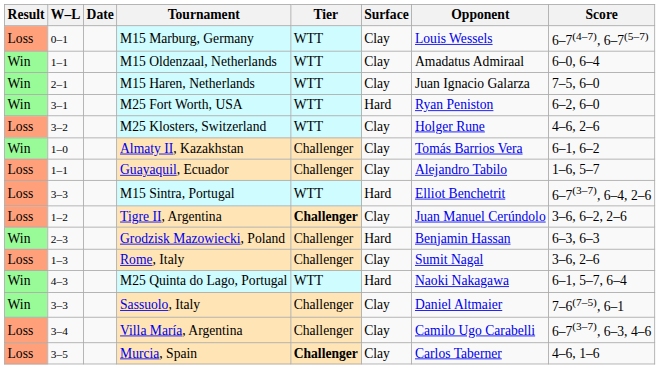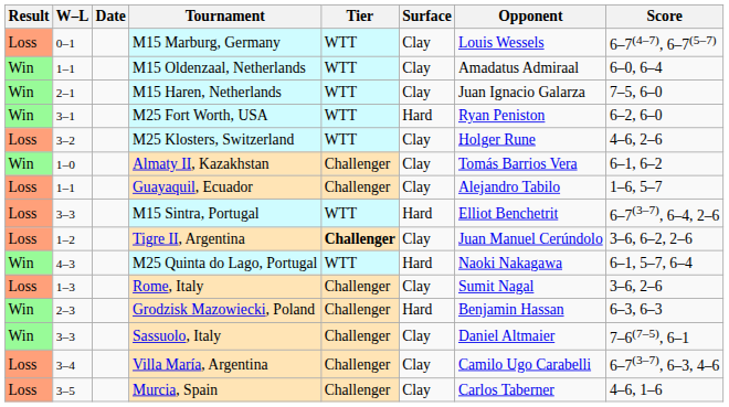rows swapped: M25 Quinta do Lago, Portugal <-> Grodzisk Mazowiecki, Poland
Murcia, Spain | Tier: bold -> normal
